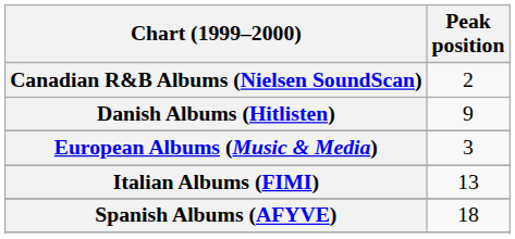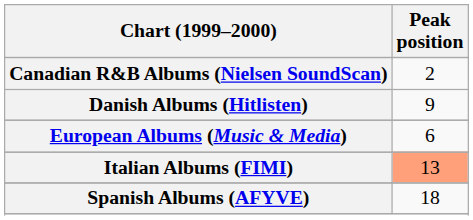European Albums (Music & Media) | Peak position: 3 -> 6
Italian Albums (FIMI) | Peak position: no background -> lightsalmon background
